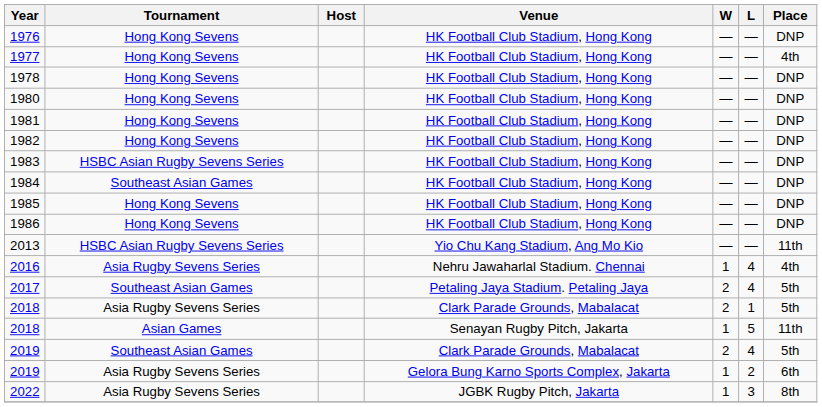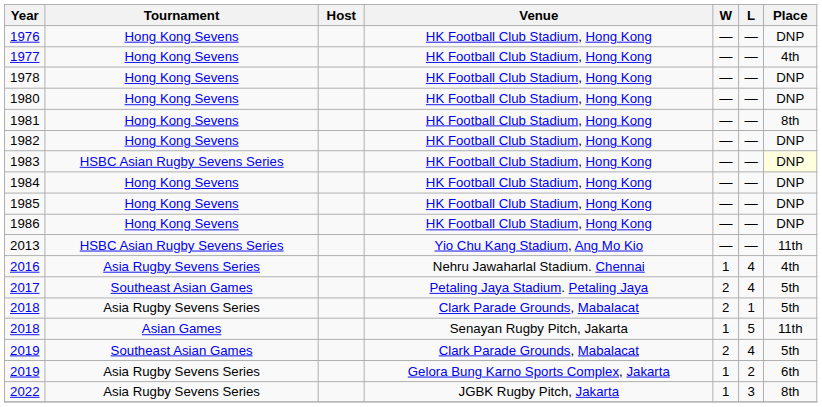1981 | Place: DNP -> 8th
1983 | Place: no background -> lightyellow background
1984 | Tournament: Southeast Asian Games -> Hong Kong Sevens
